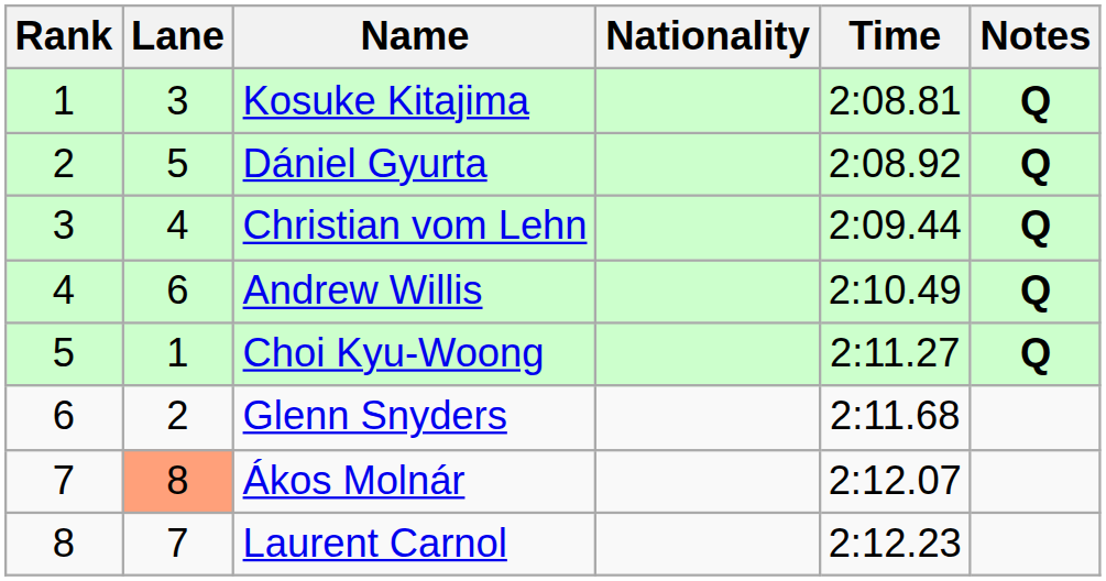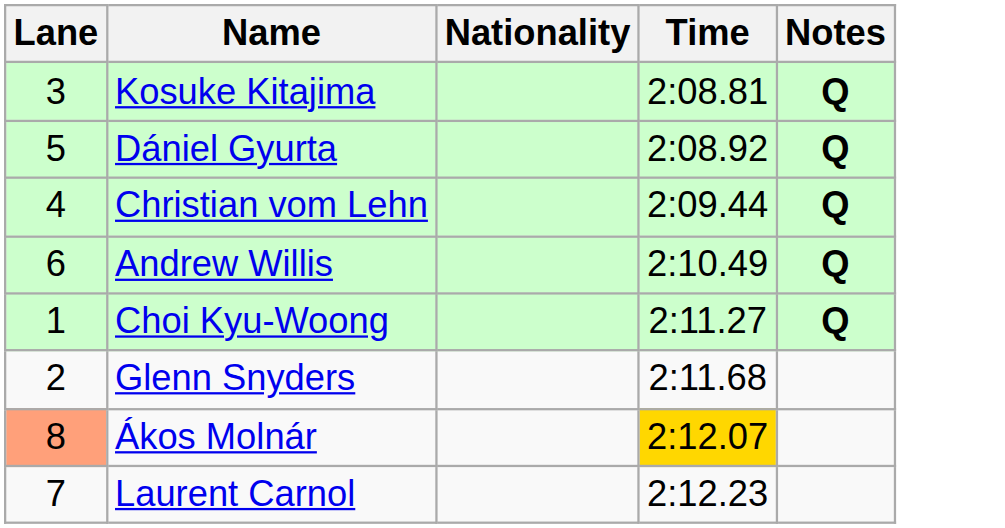- column: Rank | 1 | 2 | 3 | 4 | 5 | 6 | 7 | 8
Ákos Molnár | Time: no background -> gold background
